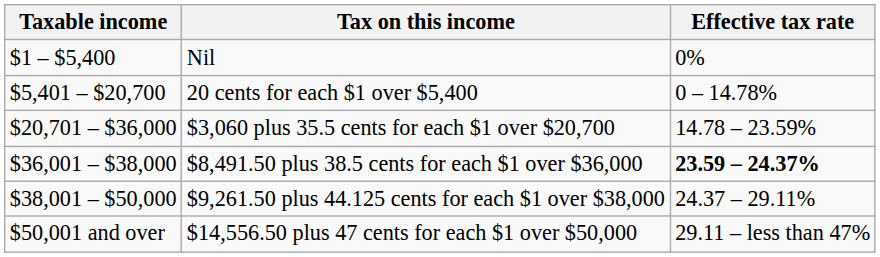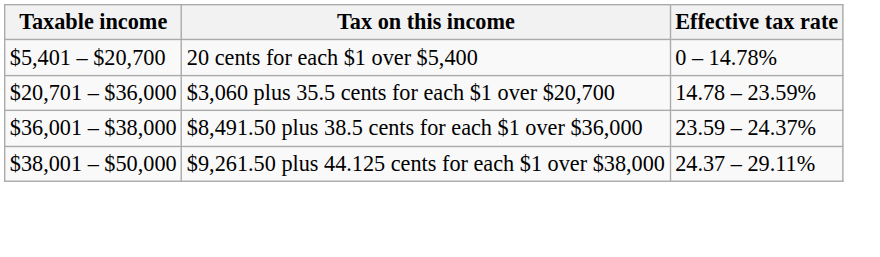- row: $1 – $5,400 | Nil | 0%
$8,491.50 plus 38.5 cents for each $1 over $36,000 | Effective tax rate: bold -> normal
- row: $50,001 and over | $14,556.50 plus 47 cents for each $1 over $50,000 | 29.11 – less than 47%
